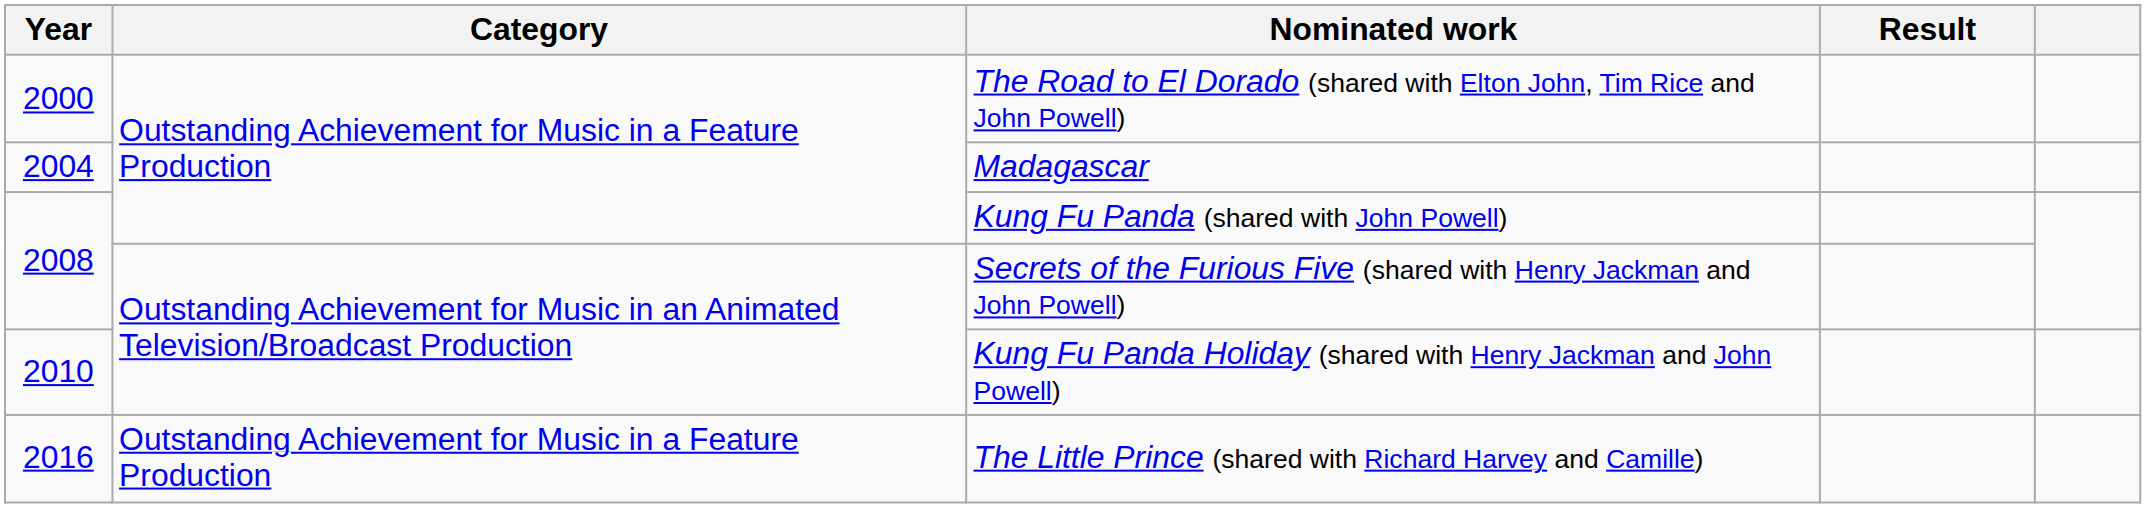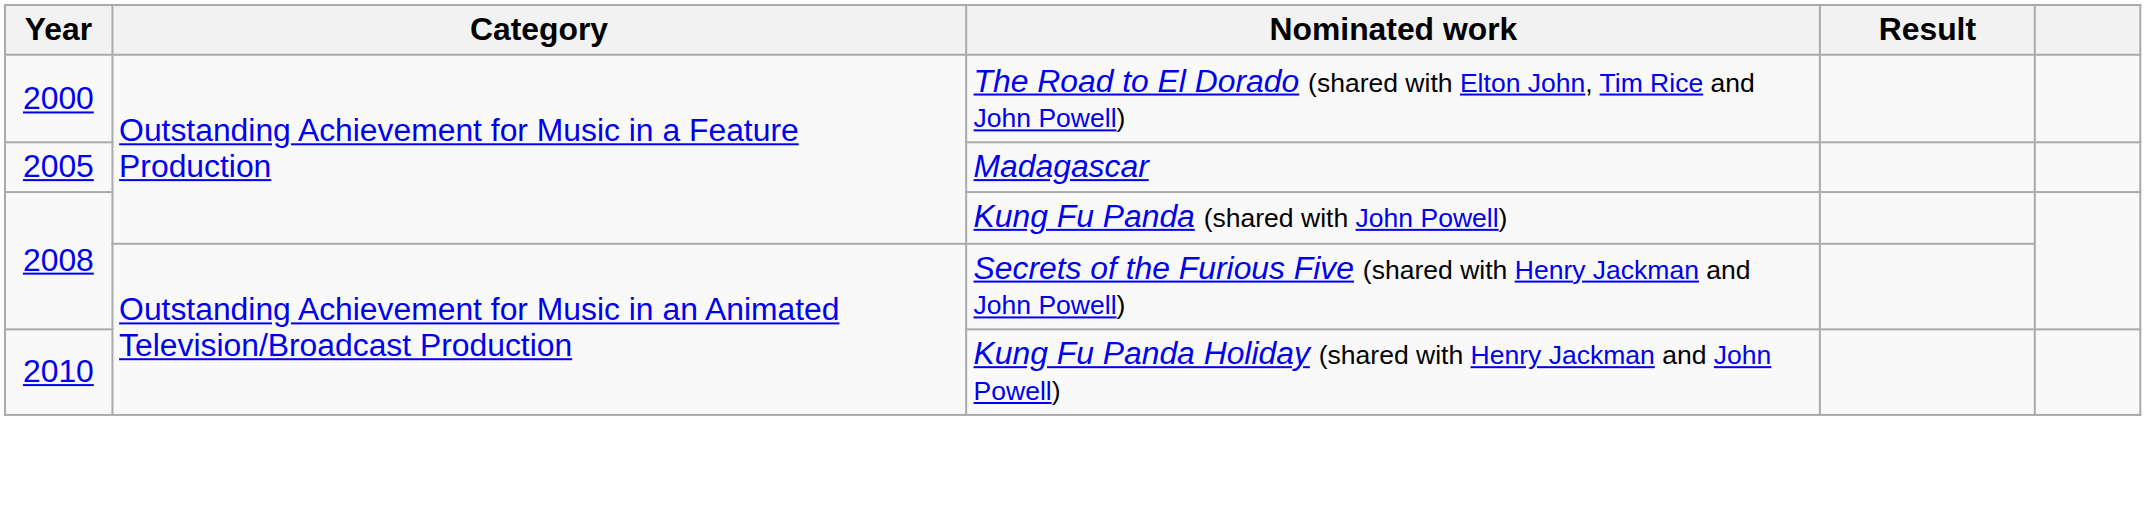Madagascar | Year: 2004 -> 2005
- row: 2016 | Outstanding Achievement for Music in a Feature Production | The Little Prince (shared with Richard Harvey and Camille)
